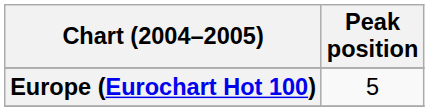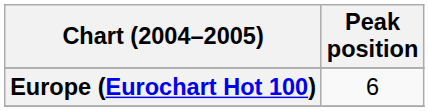Europe (Eurochart Hot 100) | Peak position: 5 -> 6
